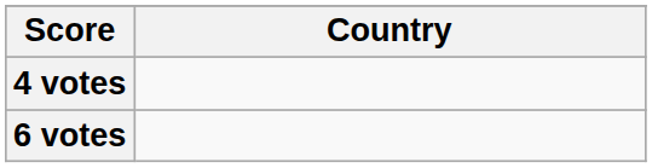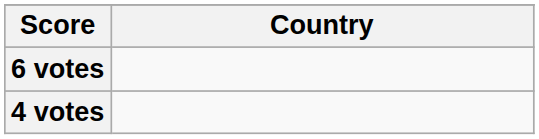rows swapped: 6 votes <-> 4 votes
